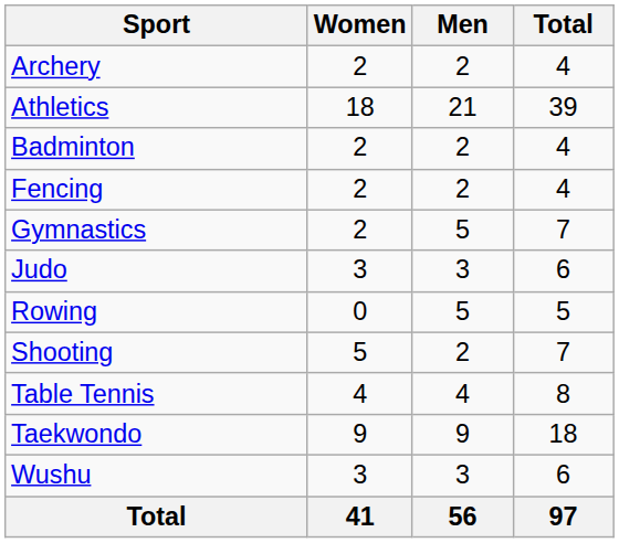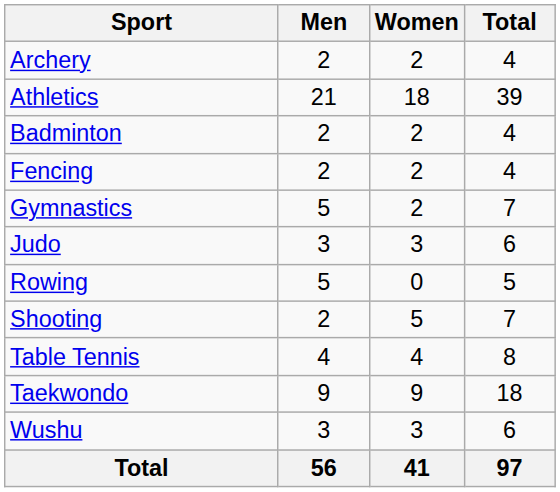columns swapped: Men <-> Women
